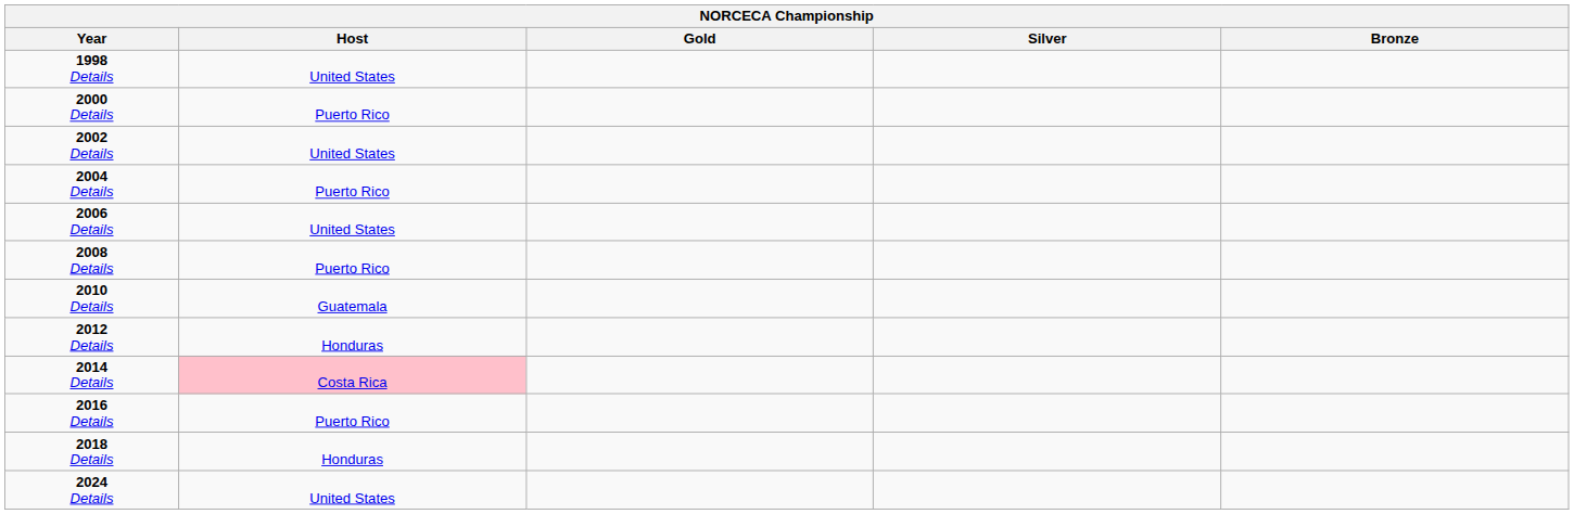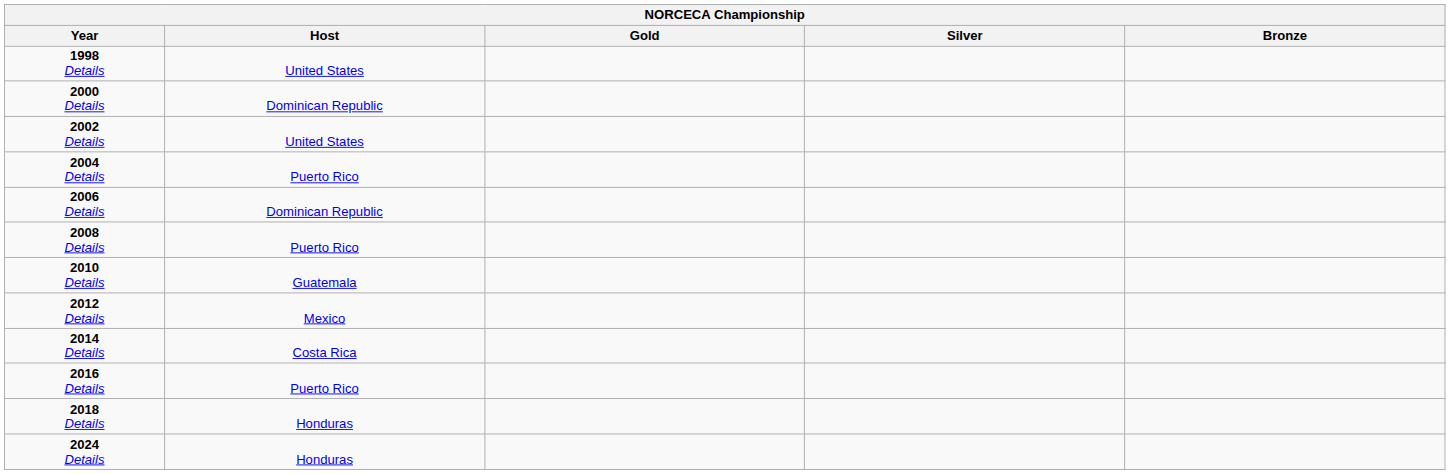2000 Details | Host: Puerto Rico -> Dominican Republic
2006 Details | Host: United States -> Dominican Republic
2012 Details | Host: Honduras -> Mexico
2014 Details | Host: pink background -> no background
2024 Details | Host: United States -> Honduras
